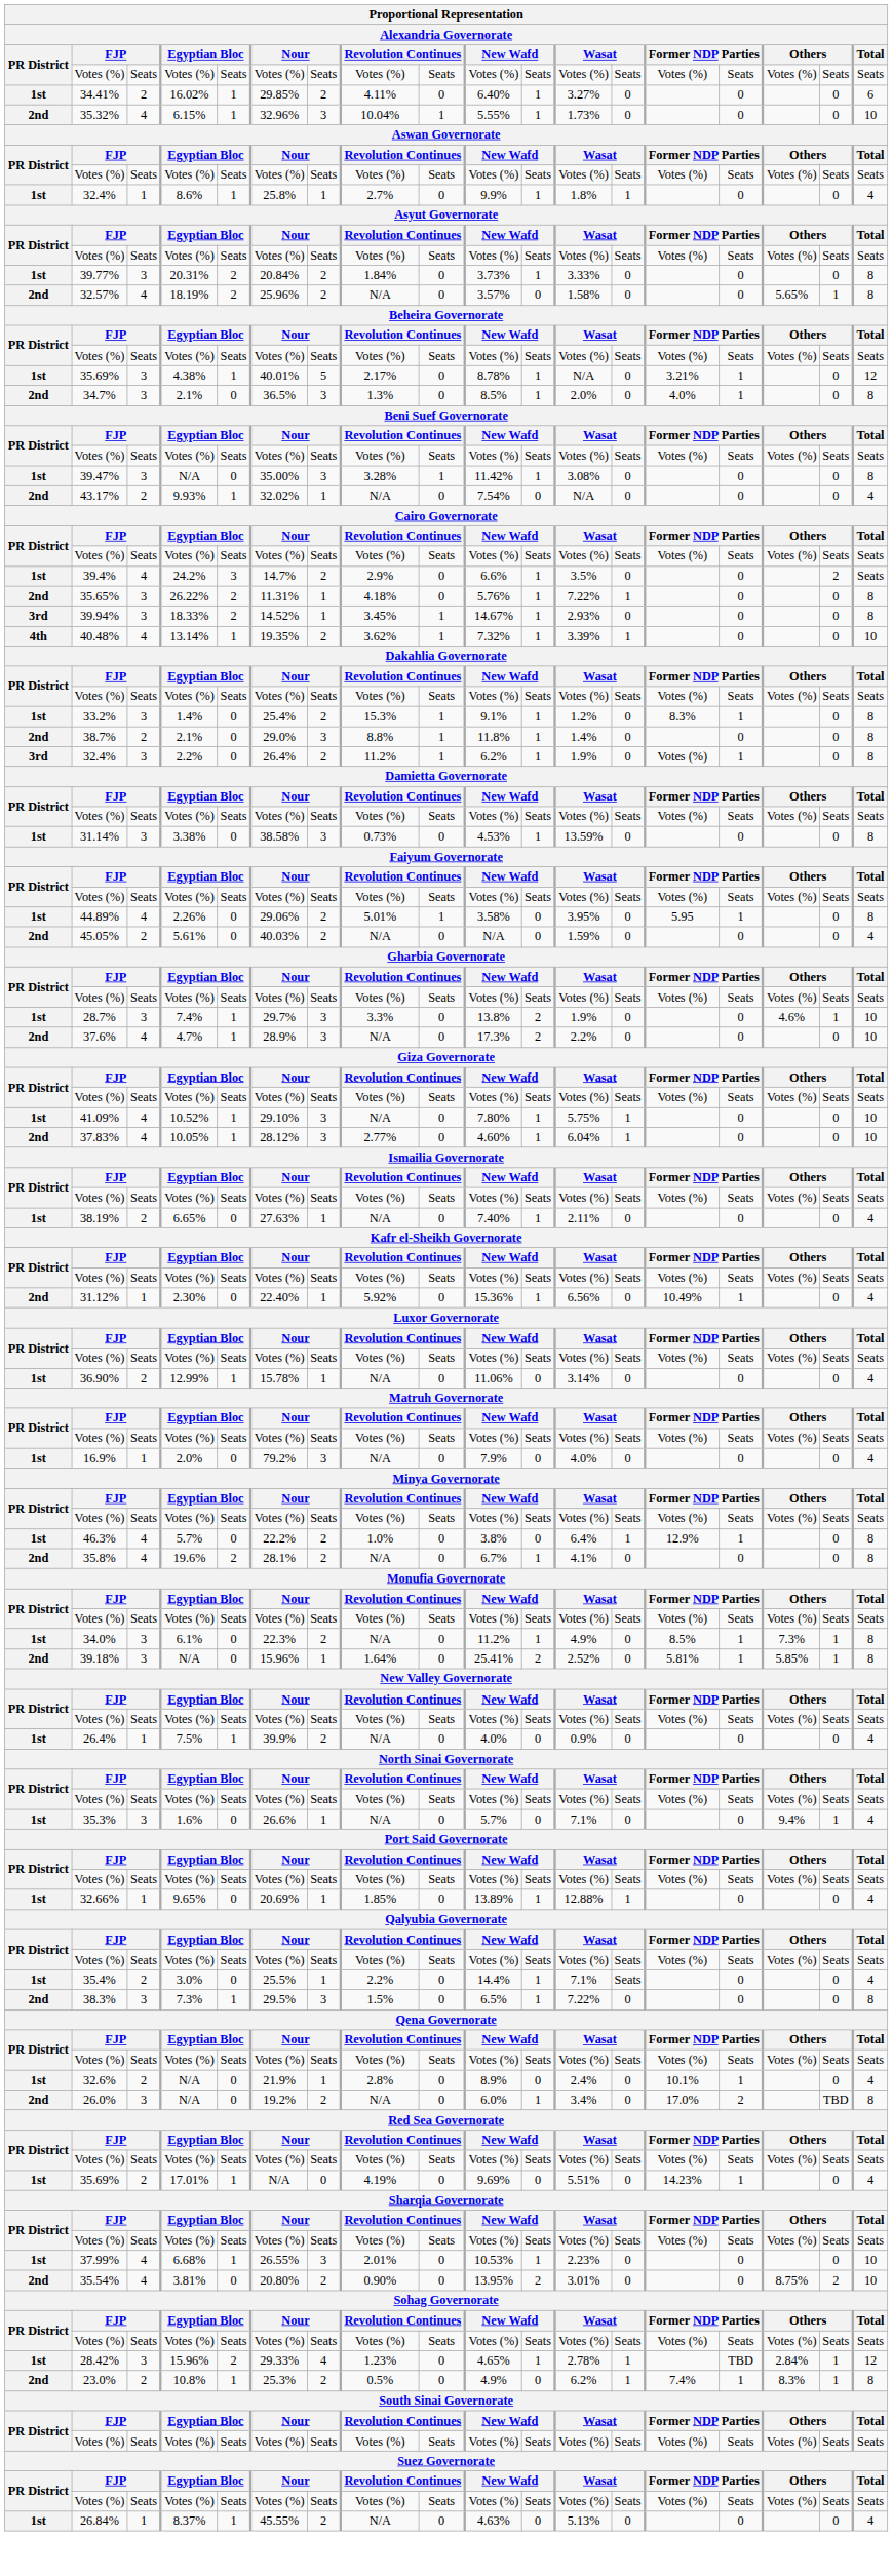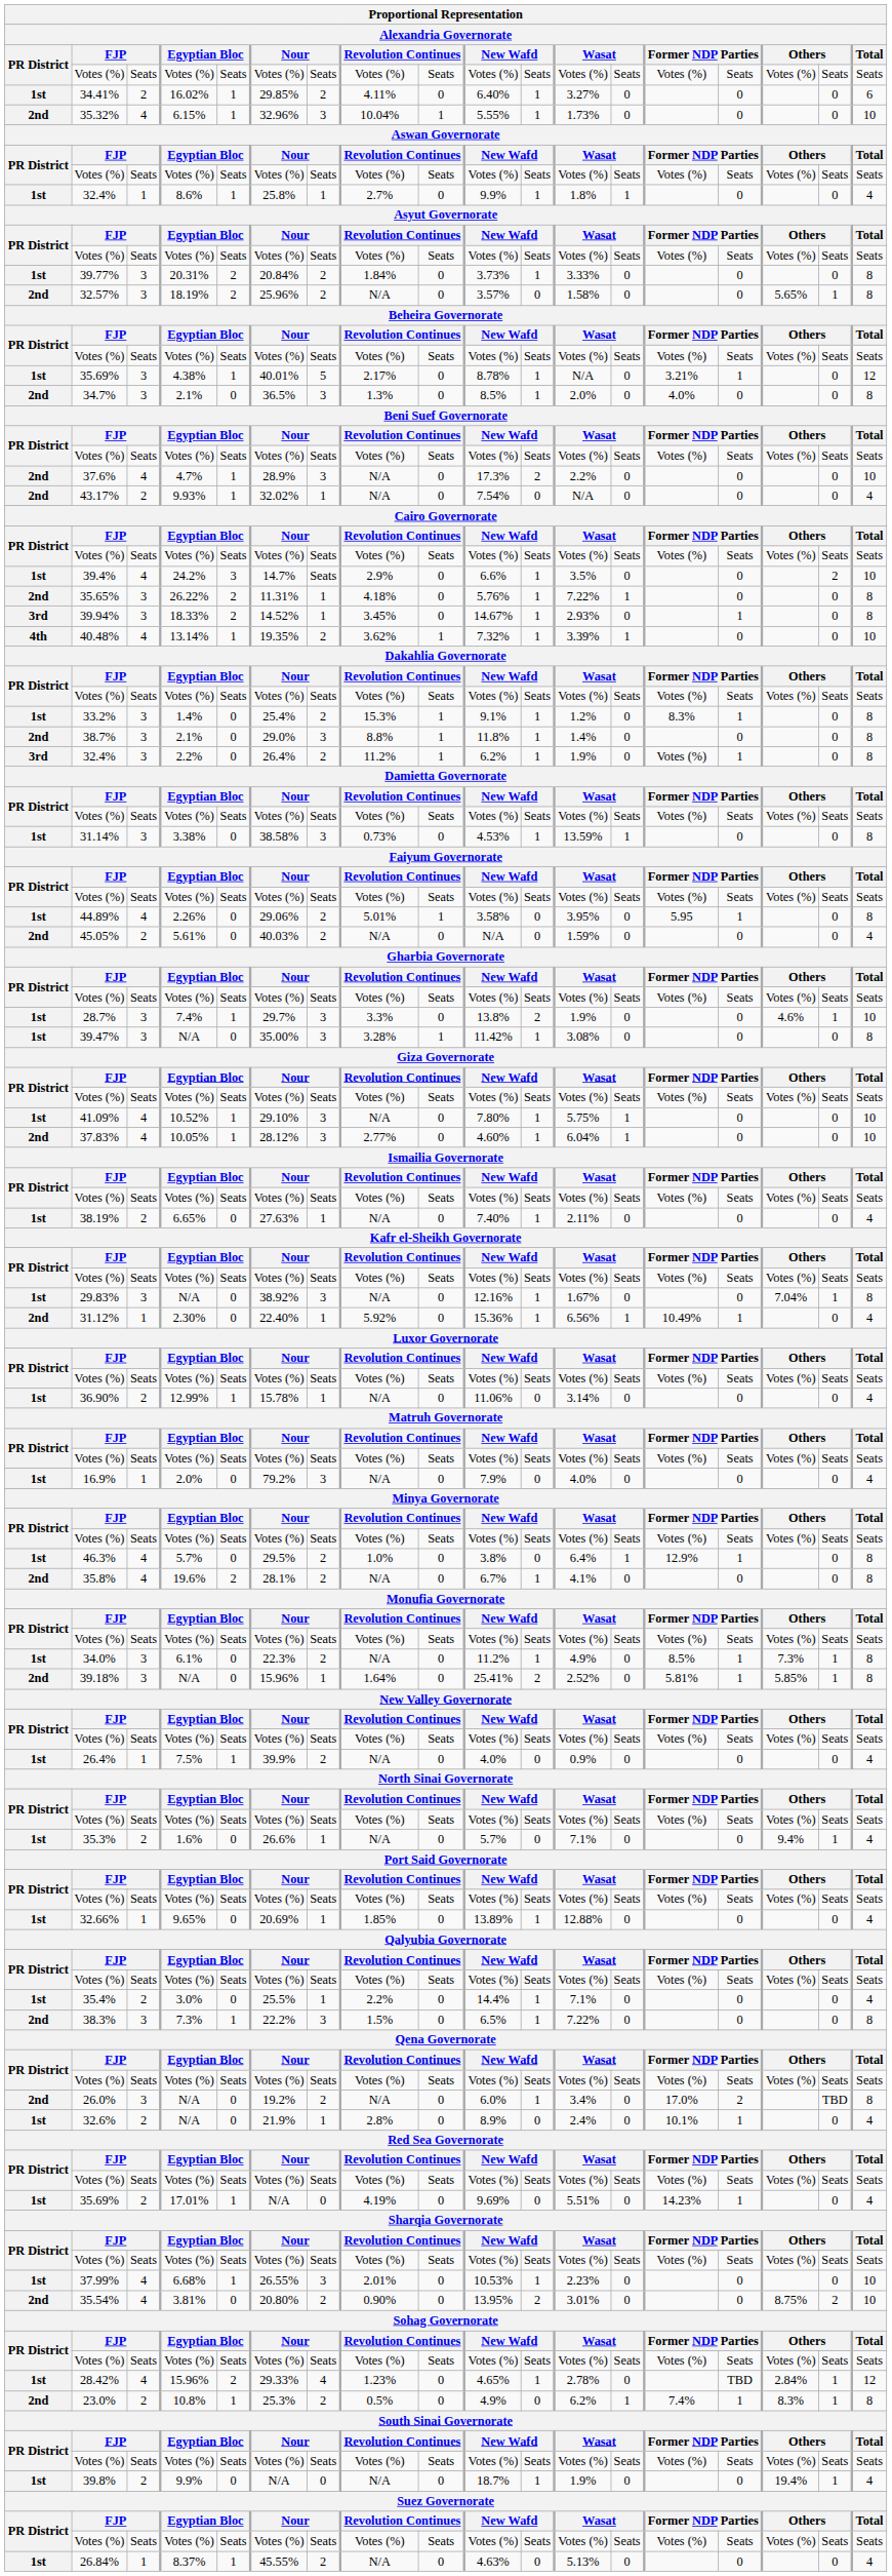32.57% | column 3: 4 -> 3
34.7% | column 15: 1 -> 0
rows swapped: 39.47% <-> 37.6%
39.4% | column 7: 2 -> Seats
39.4% | Total: Seats -> 10
39.94% | column 9: 1 -> 0
39.94% | column 15: 0 -> 1
38.7% | column 3: 2 -> 3
31.14% | column 13: 0 -> 1
+ row: 1st | 29.83% | 3 | N/A | 0 | 38.92% | 3 | N/A | 0 | 12.16% | 1 | 1.67% | 0 | 0 | 7.04% | 1 | 8
31.12% | column 13: 0 -> 1
46.3% | column 6: 22.2% -> 29.5%
35.3% | column 3: 3 -> 2
32.66% | column 13: 1 -> 0
35.4% | column 13: Seats -> 0
38.3% | column 6: 29.5% -> 22.2%
rows swapped: 32.6% <-> 26.0%
28.42% | column 3: 3 -> 4
28.42% | column 13: 1 -> 0
+ row: 1st | 39.8% | 2 | 9.9% | 0 | N/A | 0 | N/A | 0 | 18.7% | 1 | 1.9% | 0 | 0 | 19.4% | 1 | 4
